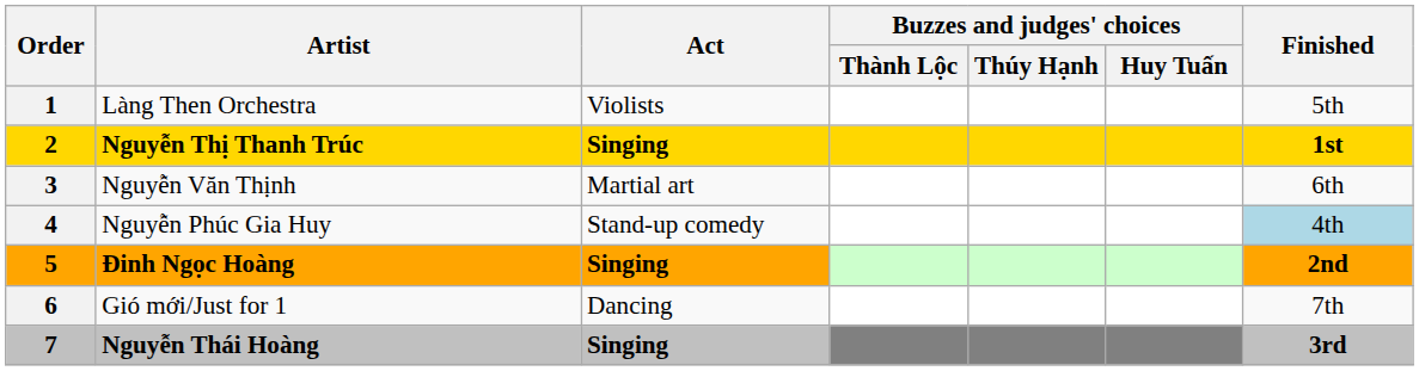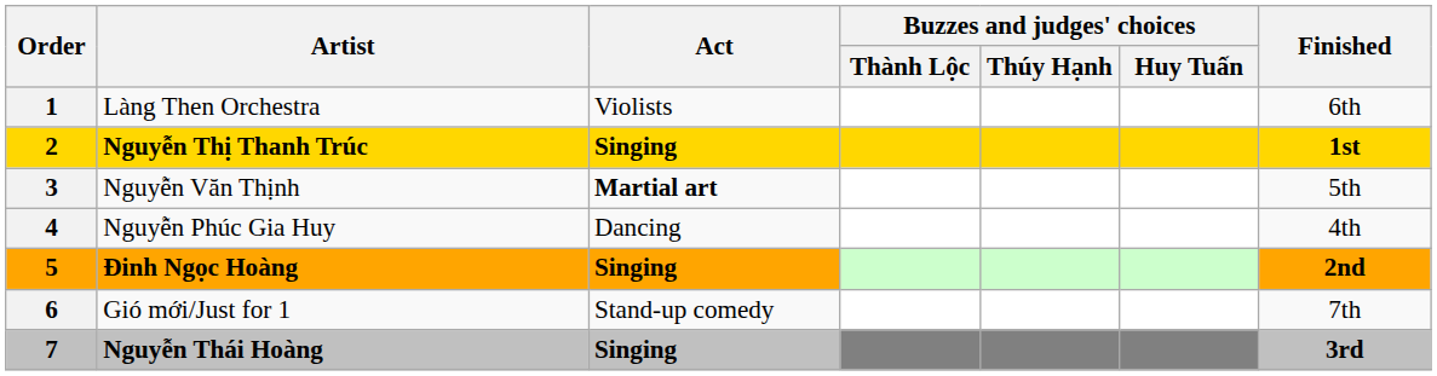Làng Then Orchestra | Finished: 5th -> 6th
Nguyễn Văn Thịnh | Act: normal -> bold
Nguyễn Văn Thịnh | Finished: 6th -> 5th
Nguyễn Phúc Gia Huy | Act: Stand-up comedy -> Dancing
Nguyễn Phúc Gia Huy | Finished: lightblue background -> no background
Gió mới/Just for 1 | Act: Dancing -> Stand-up comedy
